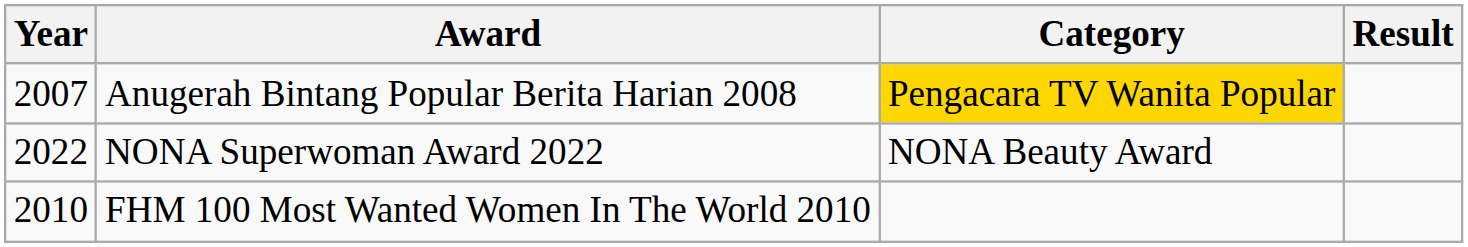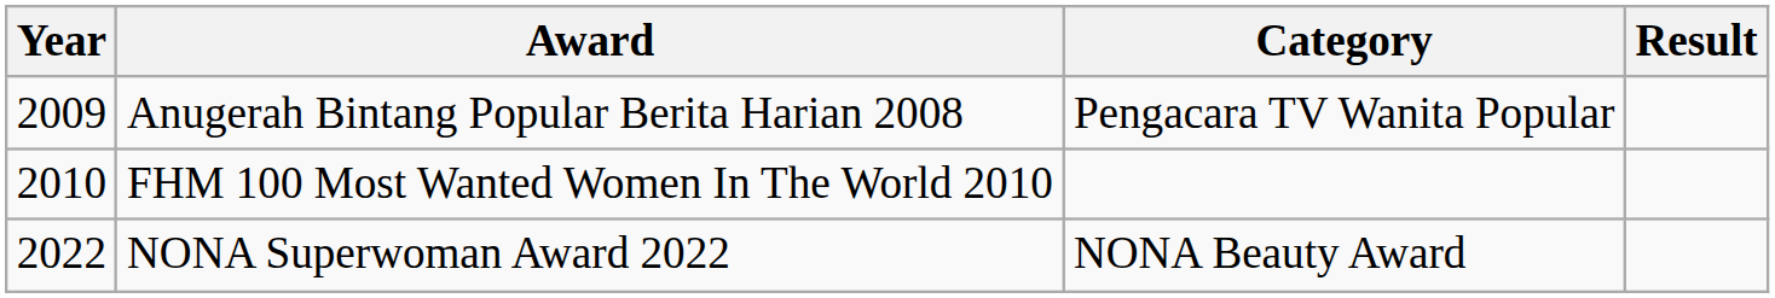Anugerah Bintang Popular Berita Harian 2008 | Year: 2007 -> 2009
Anugerah Bintang Popular Berita Harian 2008 | Category: gold background -> no background
rows swapped: FHM 100 Most Wanted Women In The World 2010 <-> NONA Superwoman Award 2022
